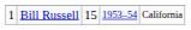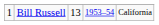Bill Russell | column 3: 15 -> 13
